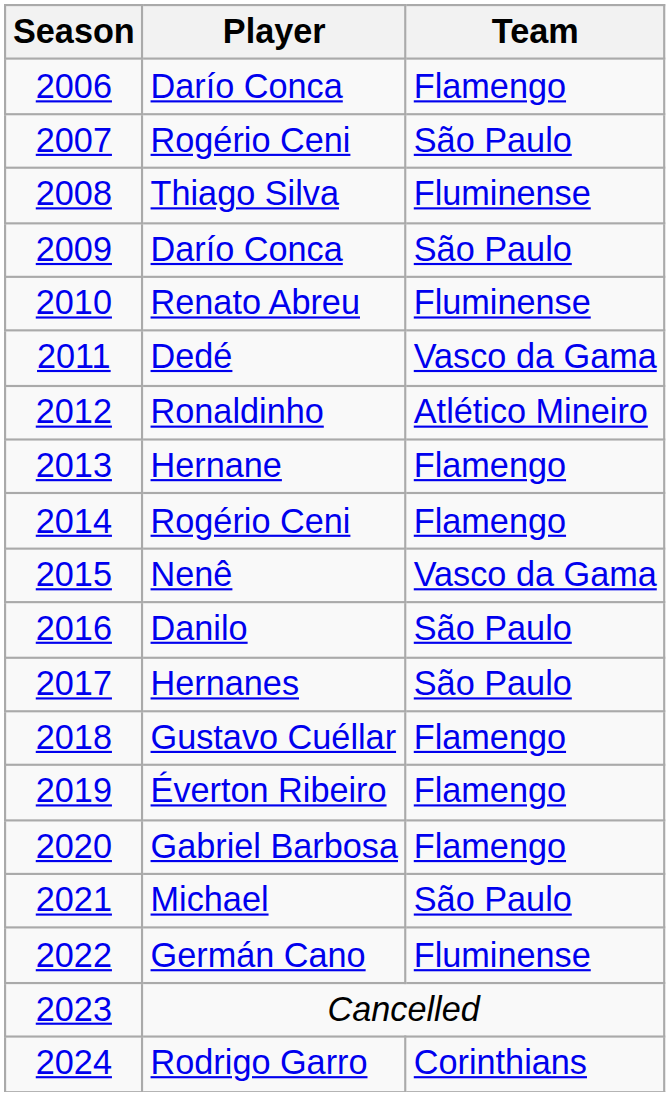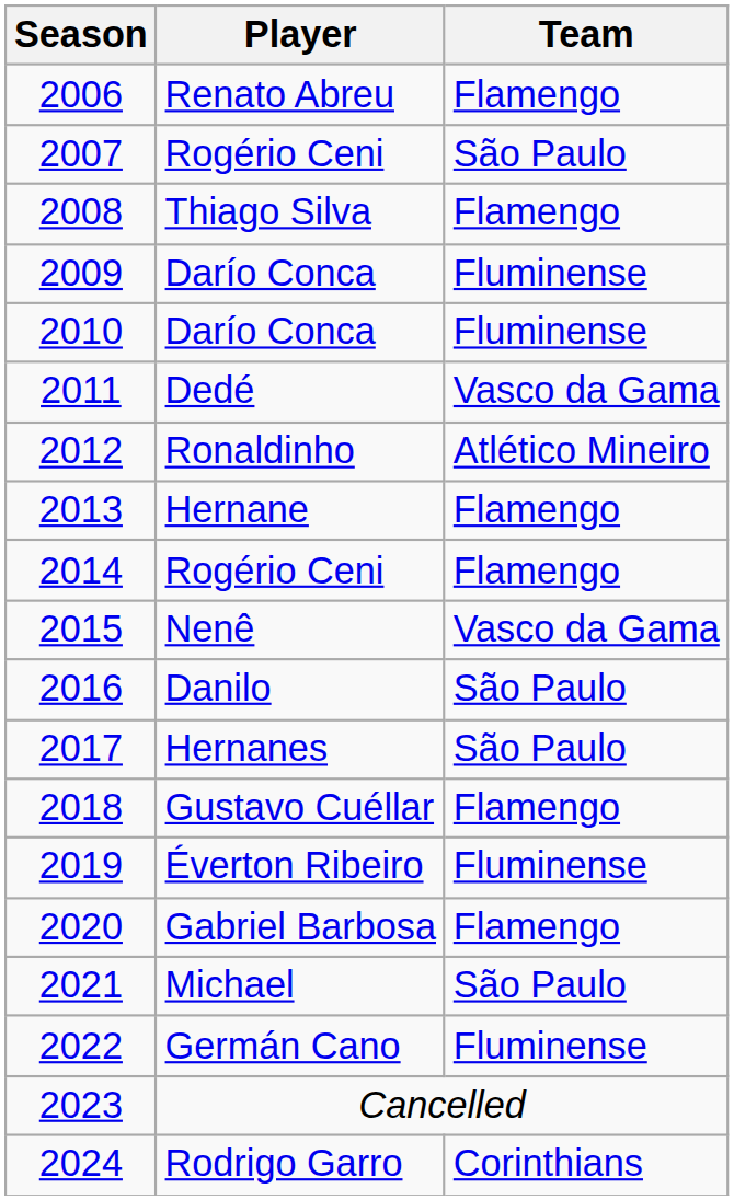2006 | Player: Darío Conca -> Renato Abreu
2008 | Team: Fluminense -> Flamengo
2009 | Team: São Paulo -> Fluminense
2010 | Player: Renato Abreu -> Darío Conca
2019 | Team: Flamengo -> Fluminense
